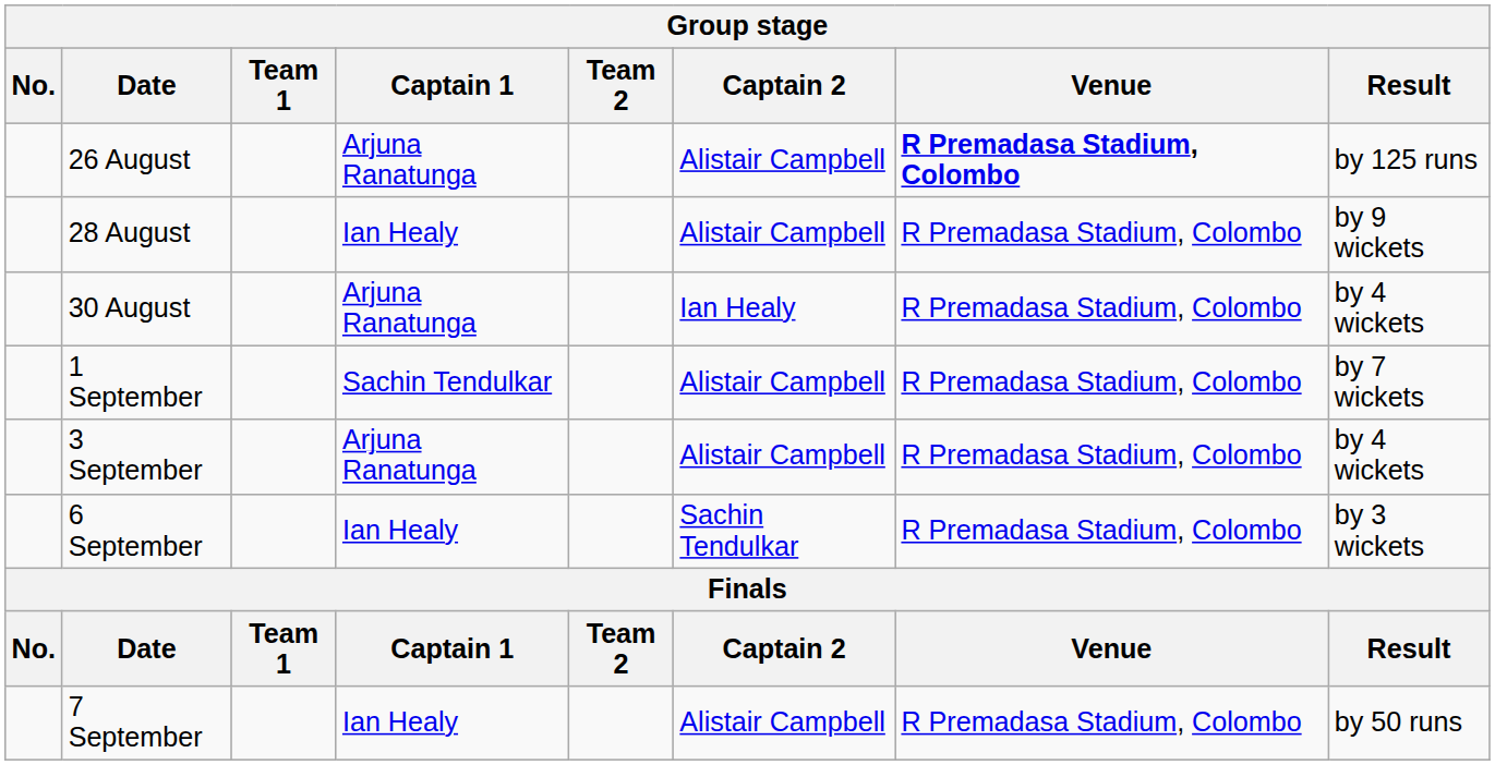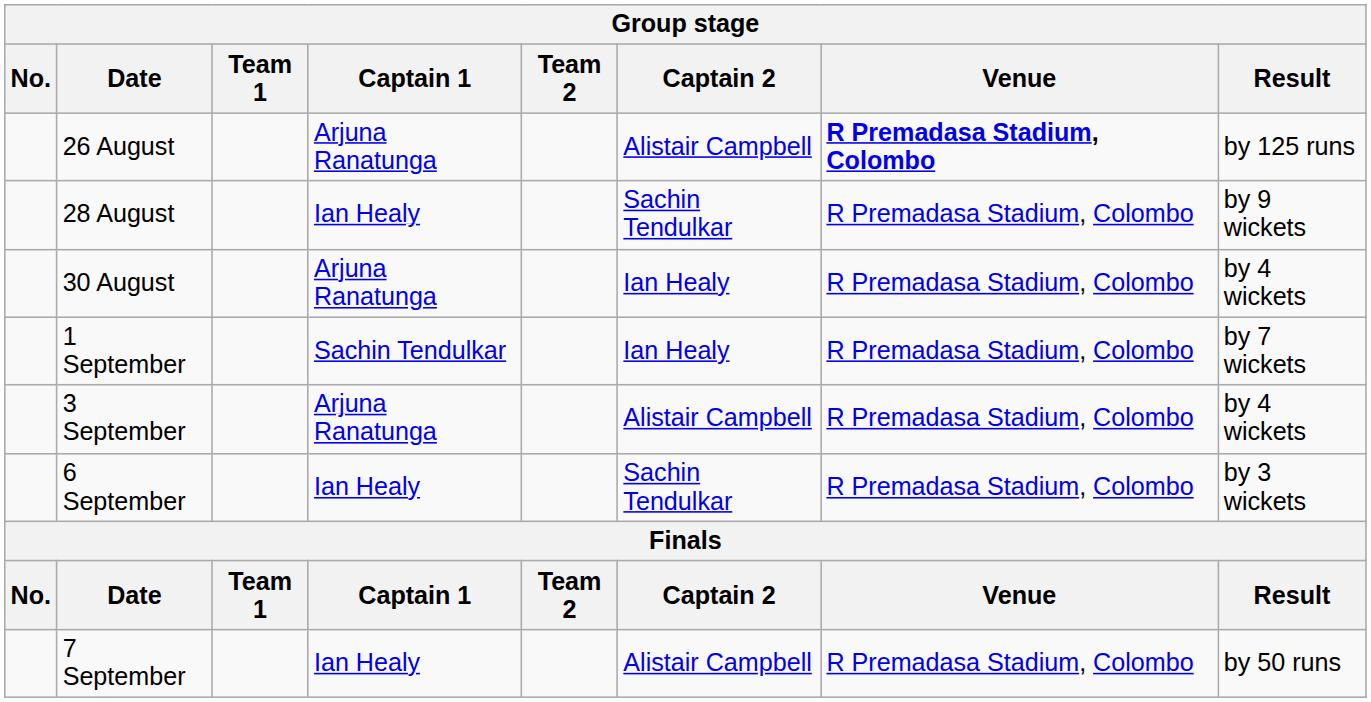28 August | Captain 2: Alistair Campbell -> Sachin Tendulkar
1 September | Captain 2: Alistair Campbell -> Ian Healy
